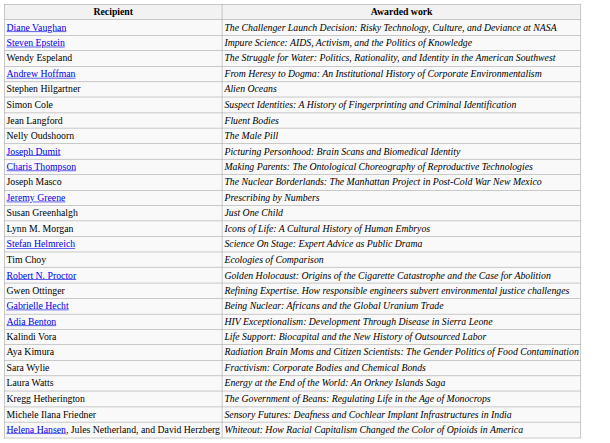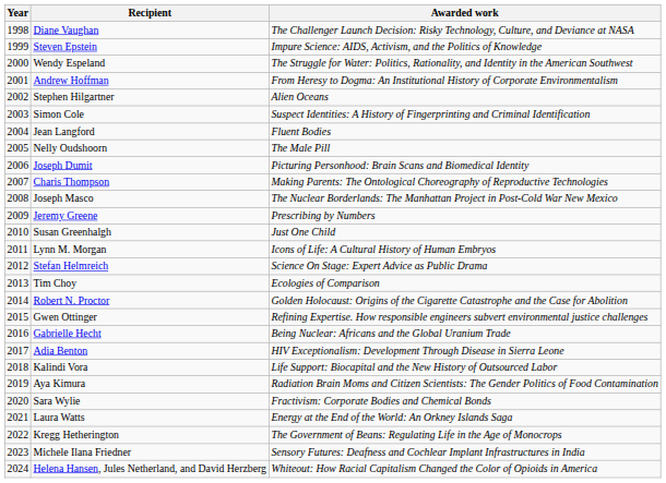+ column: Year | 1998 | 1999 | 2000 | 2001 | 2002 | 2003 | 2004 | 2005 | 2006 | 2007 | 2008 | 2009 | 2010 | 2011 | 2012 | 2013 | 2014 | 2015 | 2016 | 2017 | 2018 | 2019 | 2020 | 2021 | 2022 | 2023 | 2024
